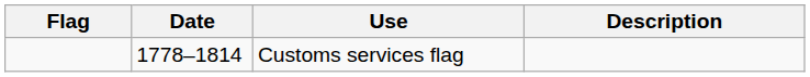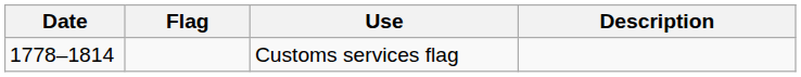columns swapped: Flag <-> Date
